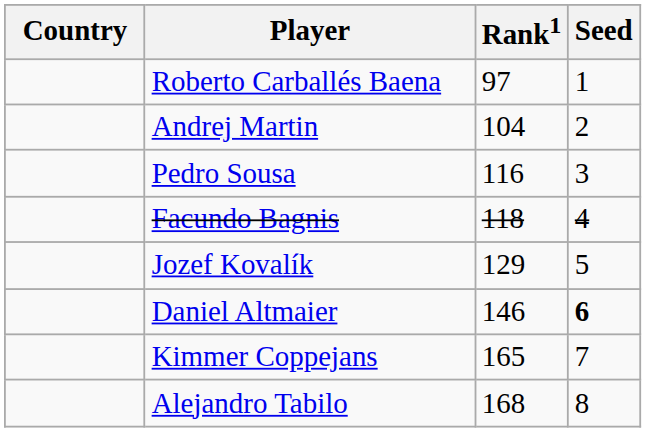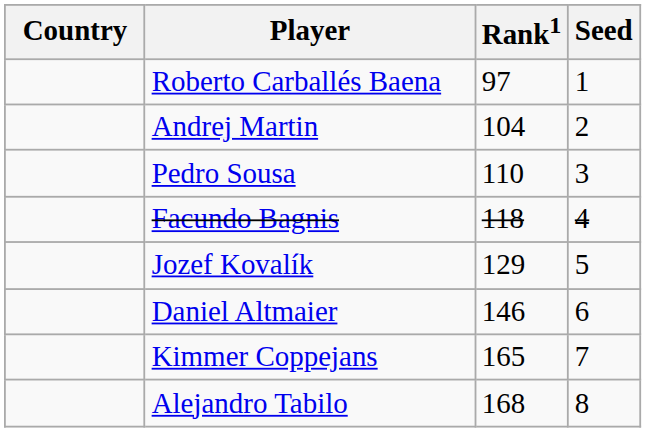Pedro Sousa | Rank1: 116 -> 110
Daniel Altmaier | Seed: bold -> normal
